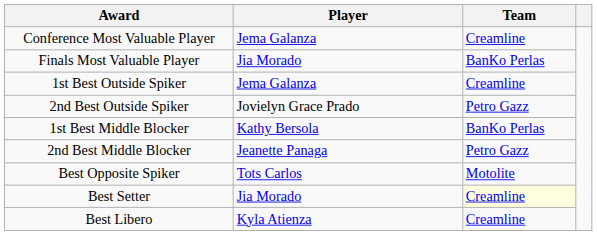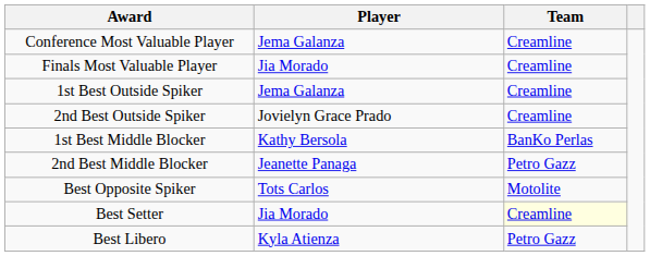Finals Most Valuable Player | Team: BanKo Perlas -> Creamline
2nd Best Outside Spiker | Team: Petro Gazz -> Creamline
Best Libero | Team: Creamline -> Petro Gazz
